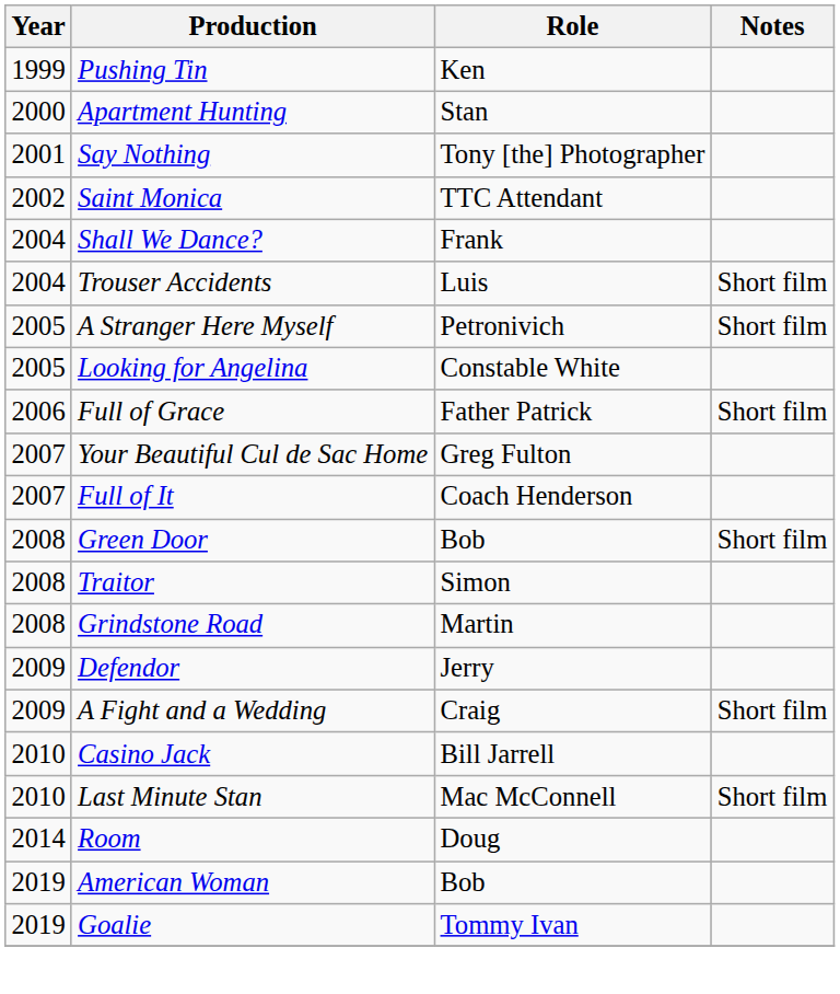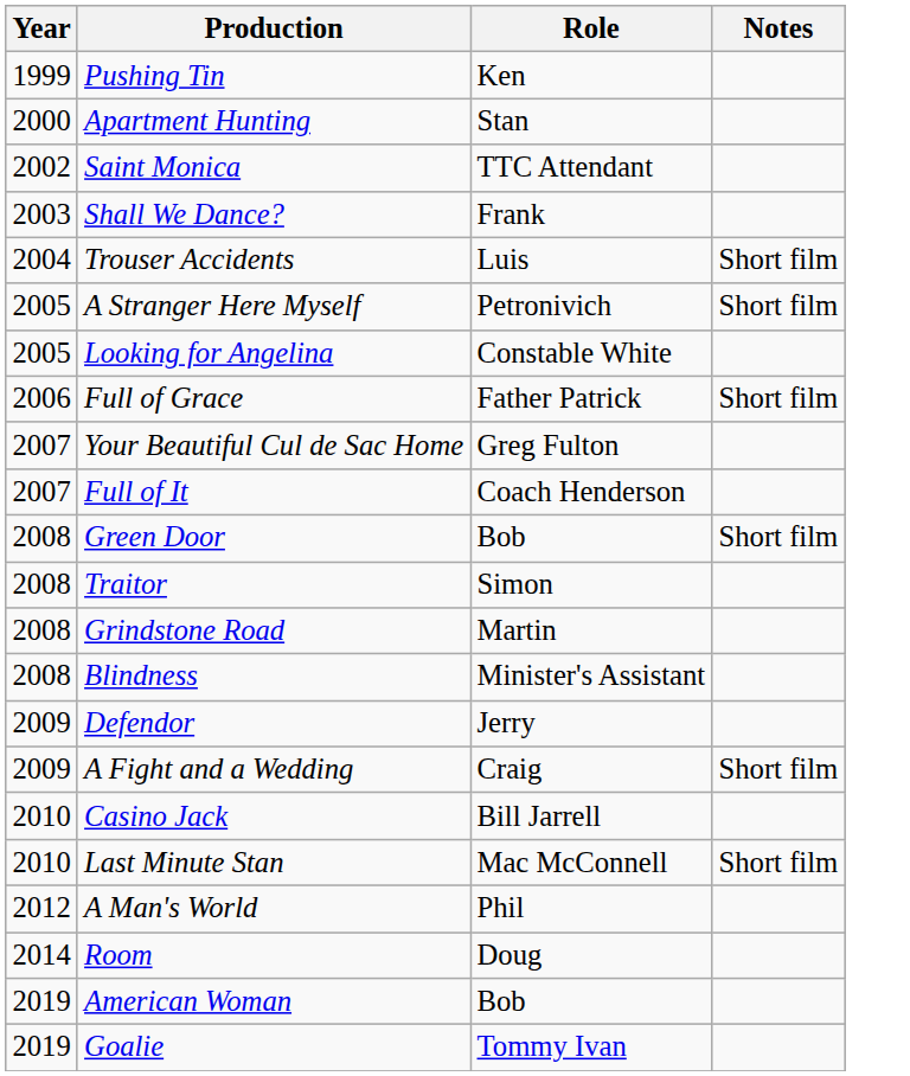- row: 2001 | Say Nothing | Tony [the] Photographer
Shall We Dance? | Year: 2004 -> 2003
+ row: 2008 | Blindness | Minister's Assistant
+ row: 2012 | A Man's World | Phil
